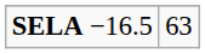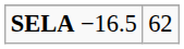SELA −16.5 | column 2: 63 -> 62
